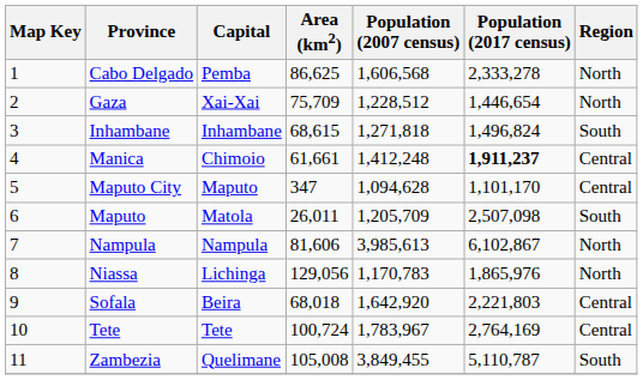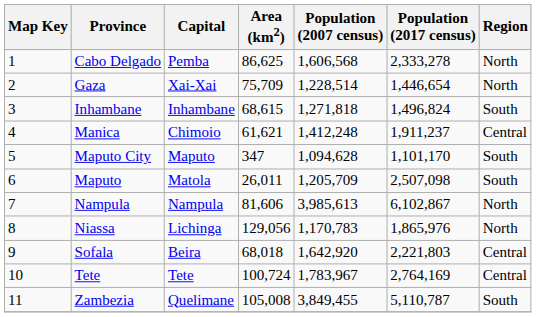Gaza | Population (2007 census): 1,228,512 -> 1,228,514
Manica | Area (km2): 61,661 -> 61,621
Manica | Population (2017 census): bold -> normal
Maputo City | Region: Central -> South
